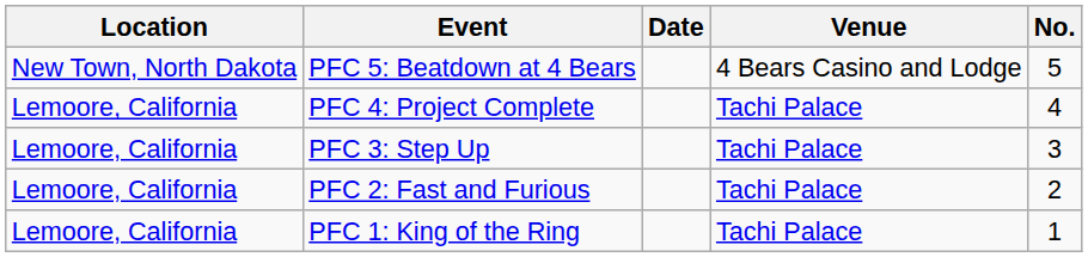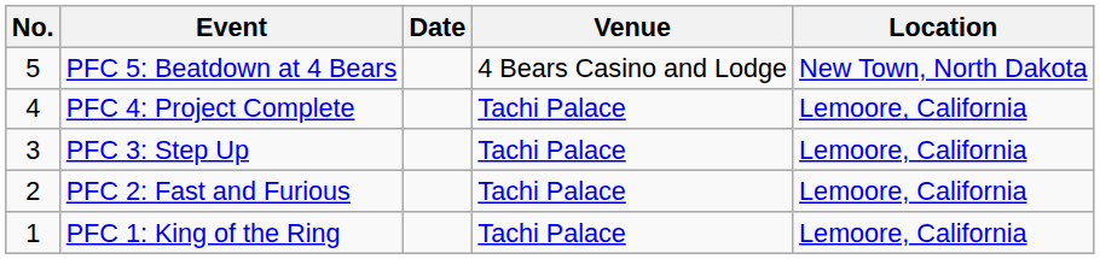columns swapped: No. <-> Location
